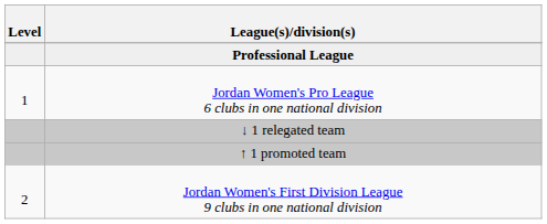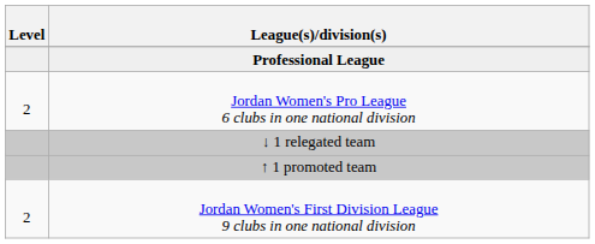Jordan Women's Pro League 6 clubs in one national division | Level: 1 -> 2
